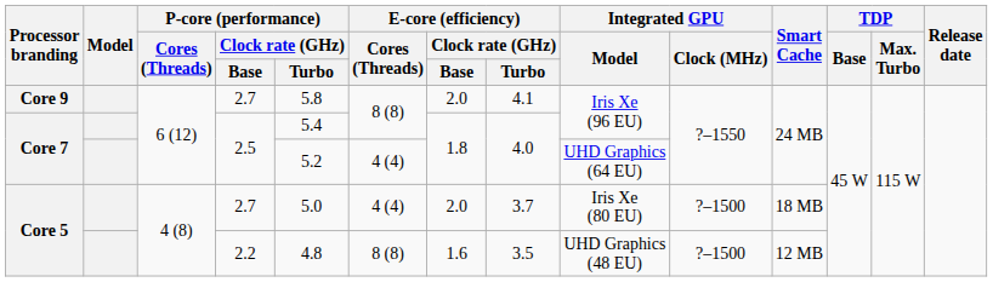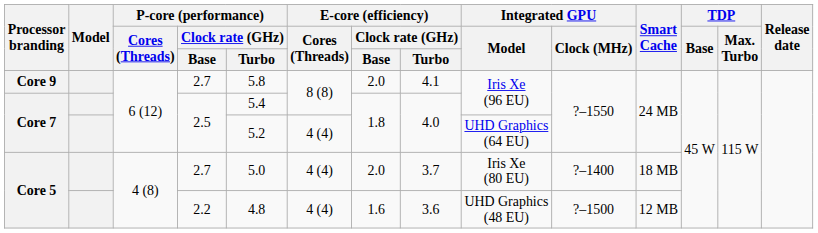Core 5 / 2.7 | Integrated GPU / Clock (MHz): ?–1500 -> ?–1400
Core 5 / 2.2 | E-core (efficiency) / Cores (Threads): 8 (8) -> 4 (4)
Core 5 / 2.2 | E-core (efficiency) / Clock rate (GHz) / Turbo: 3.5 -> 3.6
